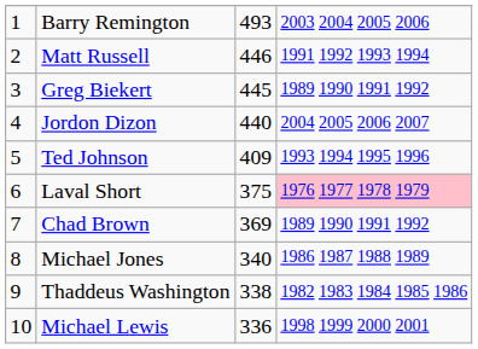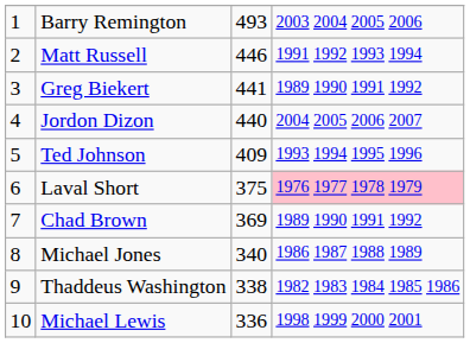Greg Biekert | column 3: 445 -> 441
